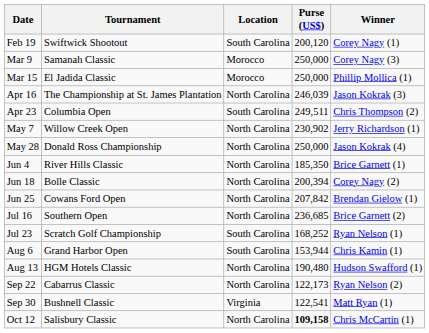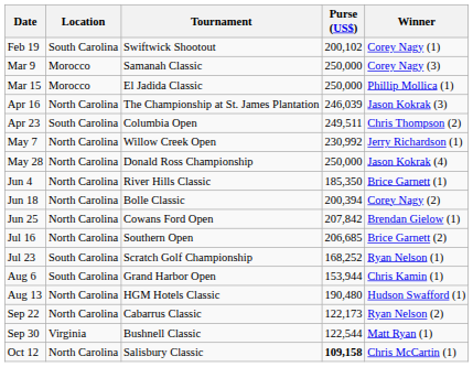columns swapped: Tournament <-> Location
Feb 19 | Purse (US$): 200,120 -> 200,102
May 7 | Purse (US$): 230,902 -> 230,992
Jul 16 | Purse (US$): 236,685 -> 206,685
Sep 30 | Purse (US$): 122,541 -> 122,544
